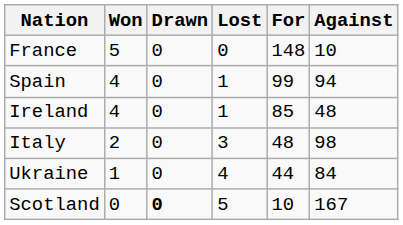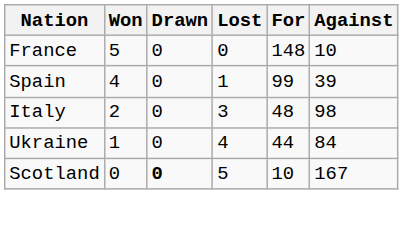Spain | Against: 94 -> 39
- row: Ireland | 4 | 0 | 1 | 85 | 48
